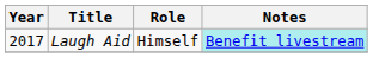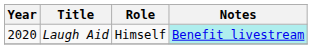Laugh Aid | Year: 2017 -> 2020
